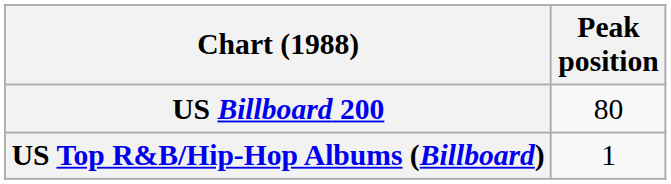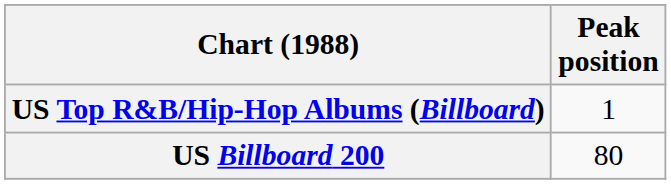rows swapped: US Billboard 200 <-> US Top R&B/Hip-Hop Albums (Billboard)
